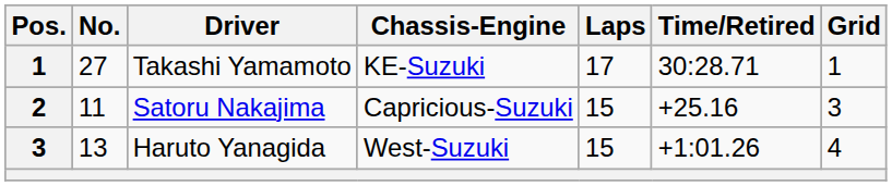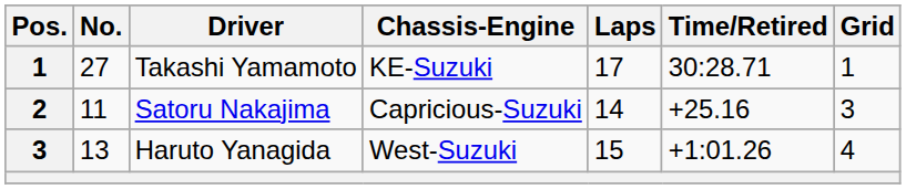Satoru Nakajima | Laps: 15 -> 14
